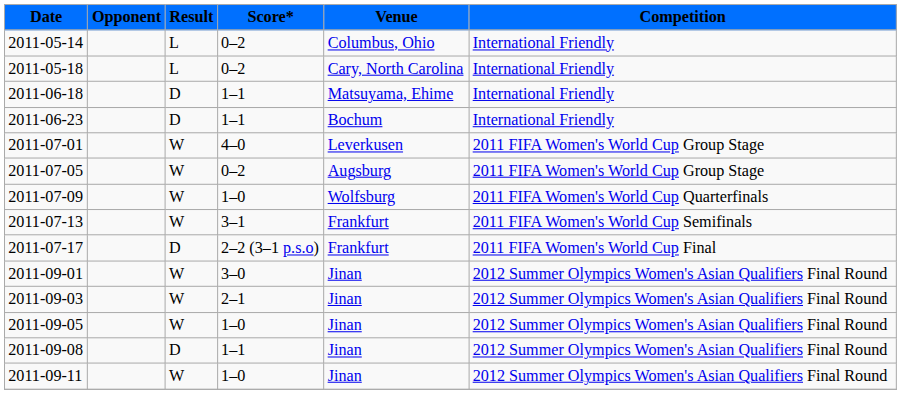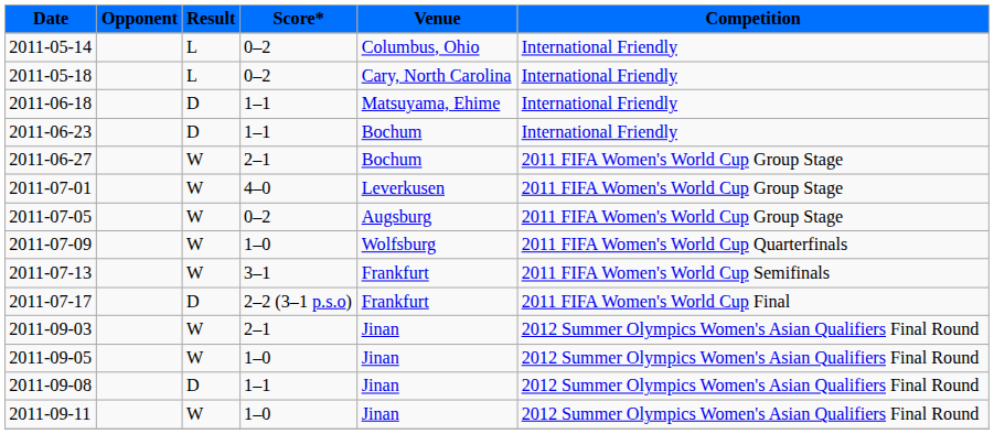+ row: 2011-06-27 | W | 2–1 | Bochum | 2011 FIFA Women's World Cup Group Stage
- row: 2011-09-01 | W | 3–0 | Jinan | 2012 Summer Olympics Women's Asian Qualifiers Final Round
